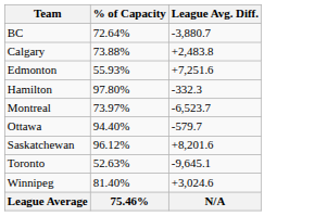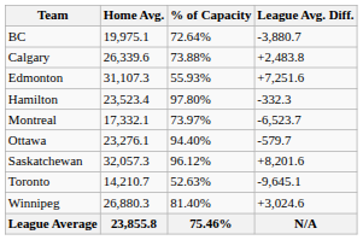+ column: Home Avg. | 19,975.1 | 26,339.6 | 31,107.3 | 23,523.4 | 17,332.1 | 23,276.1 | 32,057.3 | 14,210.7 | 26,880.3 | 23,855.8
